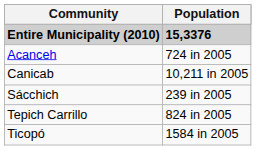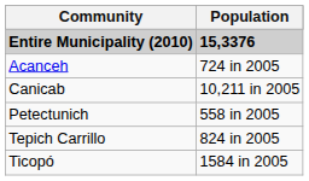+ row: Petectunich | 558 in 2005
- row: Sácchich | 239 in 2005
